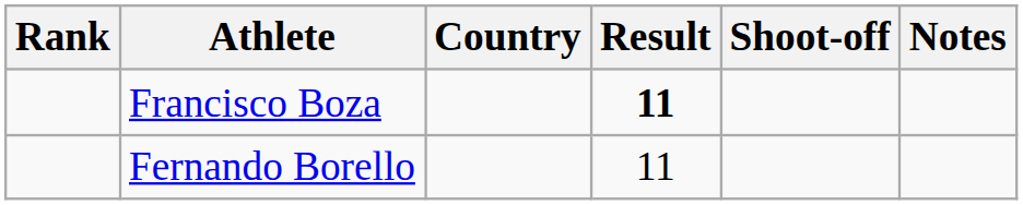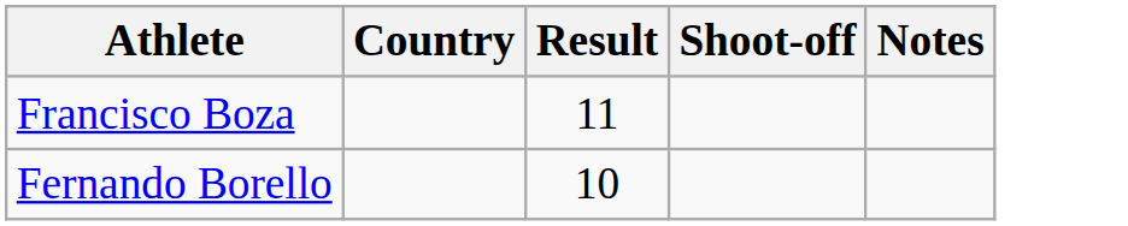- column: Rank
Francisco Boza | Result: bold -> normal
Fernando Borello | Result: 11 -> 10
